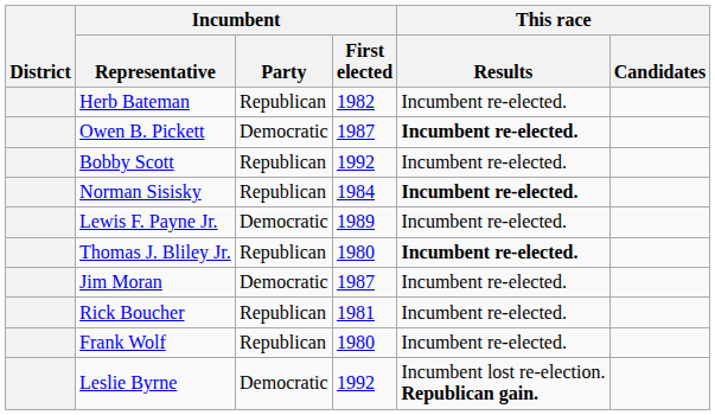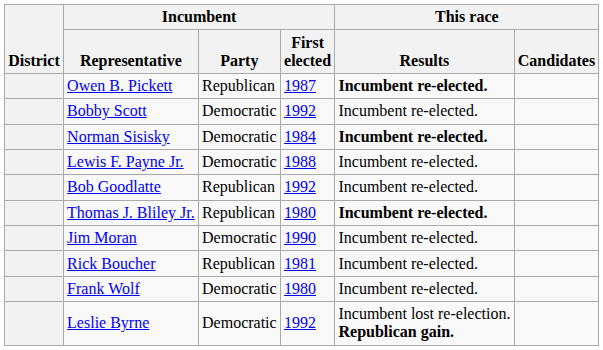- row: Herb Bateman | Republican | 1982 | Incumbent re-elected.
Owen B. Pickett | Incumbent / Party: Democratic -> Republican
Bobby Scott | Incumbent / Party: Republican -> Democratic
Norman Sisisky | Incumbent / Party: Republican -> Democratic
Lewis F. Payne Jr. | Incumbent / First elected: 1989 -> 1988
+ row: Bob Goodlatte | Republican | 1992 | Incumbent re-elected.
Jim Moran | Incumbent / First elected: 1987 -> 1990
Frank Wolf | Incumbent / Party: Republican -> Democratic
